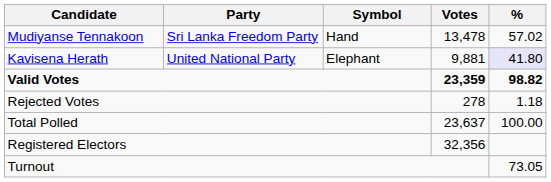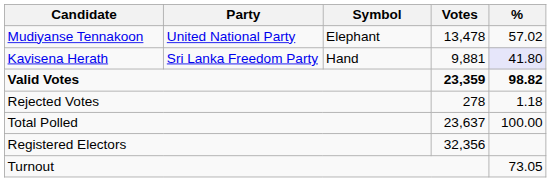Mudiyanse Tennakoon | Party: Sri Lanka Freedom Party -> United National Party
Mudiyanse Tennakoon | Symbol: Hand -> Elephant
Kavisena Herath | Party: United National Party -> Sri Lanka Freedom Party
Kavisena Herath | Symbol: Elephant -> Hand
